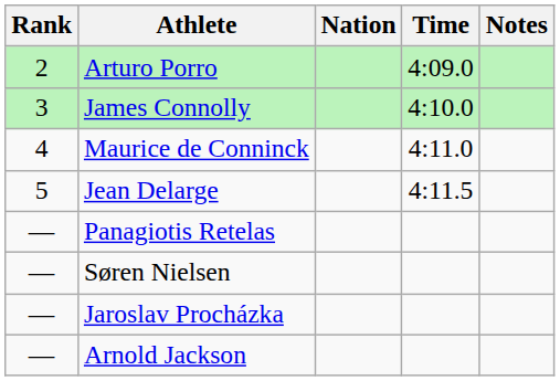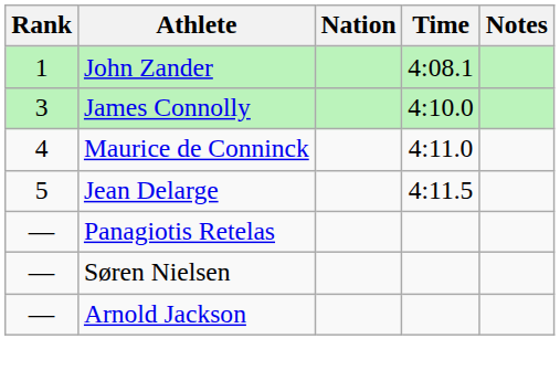+ row: 1 | John Zander | 4:08.1
- row: 2 | Arturo Porro | 4:09.0
- row: — | Jaroslav Procházka
